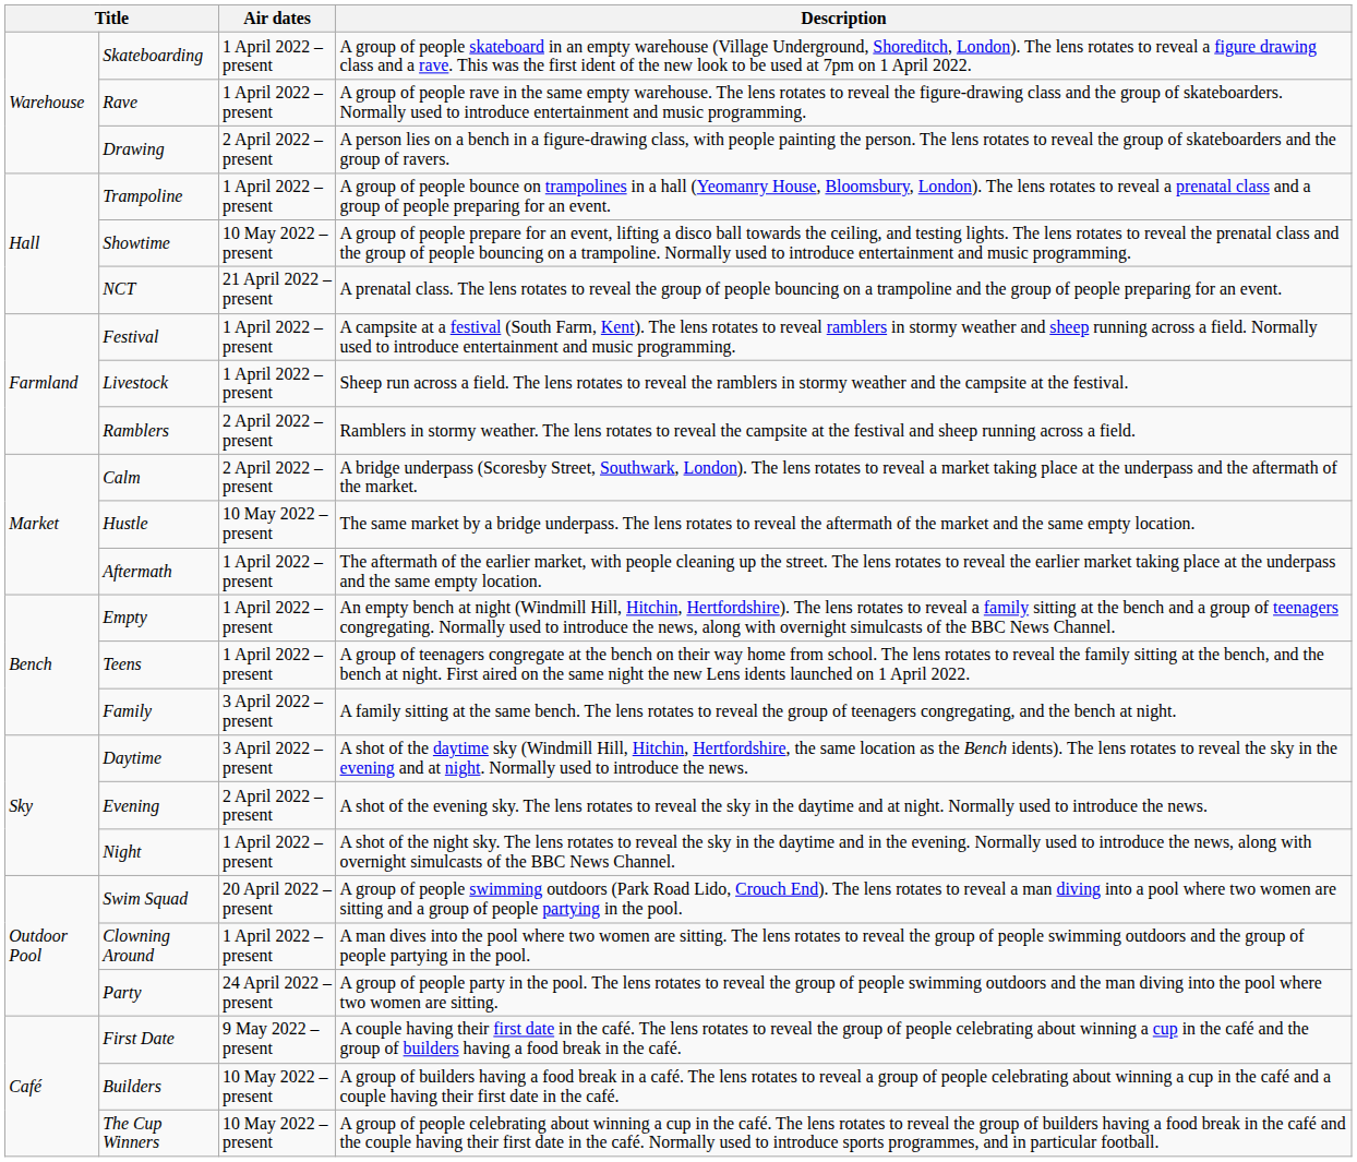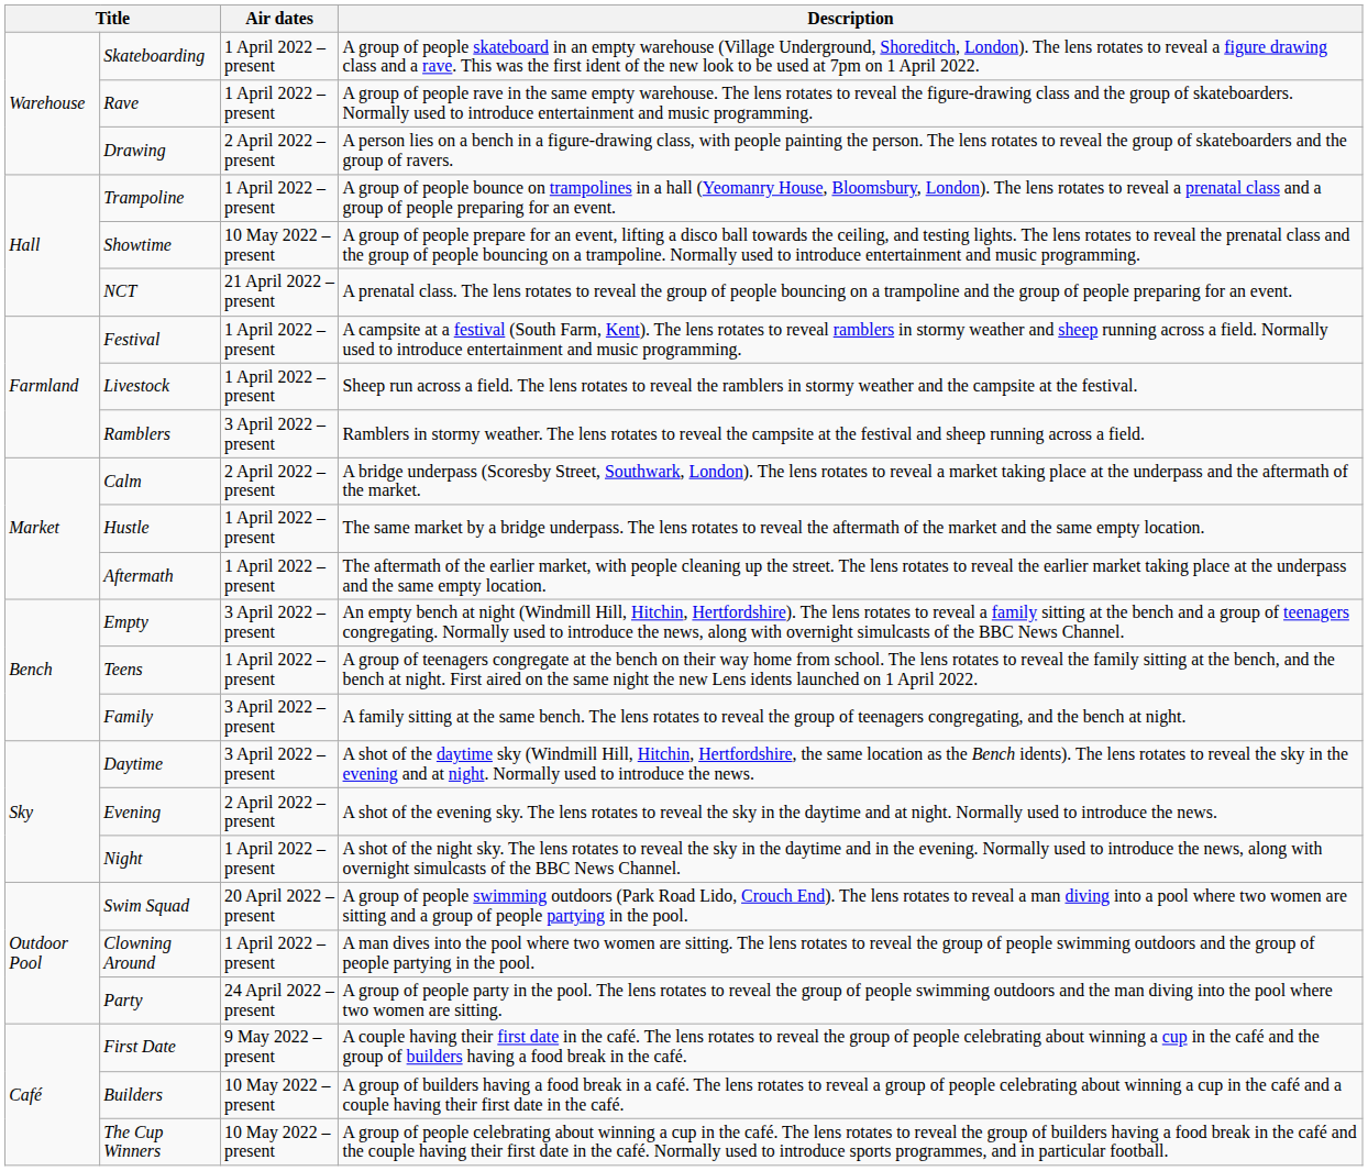Ramblers | Air dates: 2 April 2022 – present -> 3 April 2022 – present
Hustle | Air dates: 10 May 2022 – present -> 1 April 2022 – present
Empty | Air dates: 1 April 2022 – present -> 3 April 2022 – present
